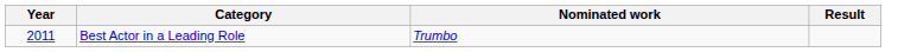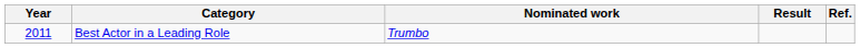+ column: Ref.
